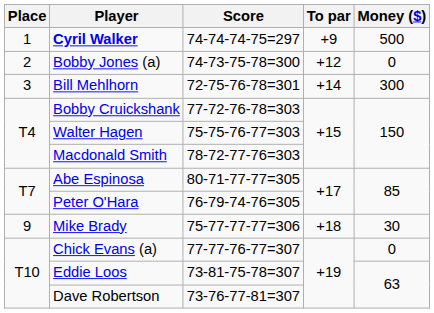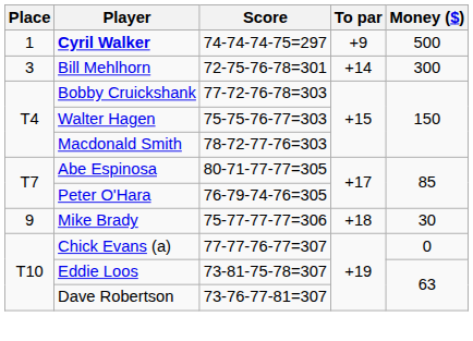- row: 2 | Bobby Jones (a) | 74-73-75-78=300 | +12 | 0
